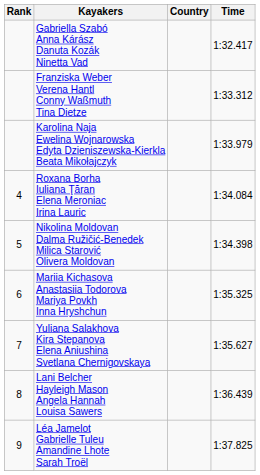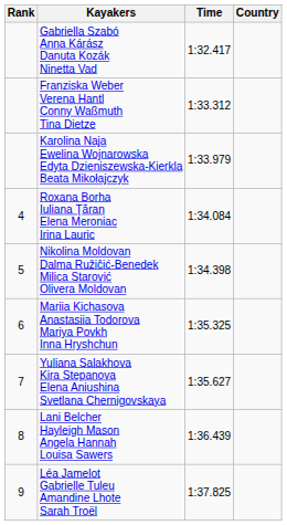columns swapped: Country <-> Time
